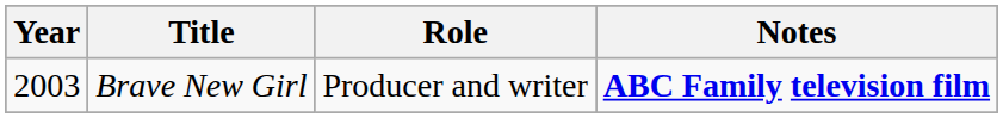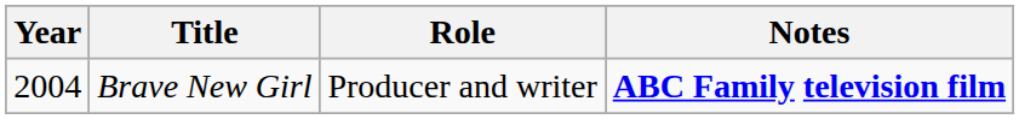Brave New Girl | Year: 2003 -> 2004
